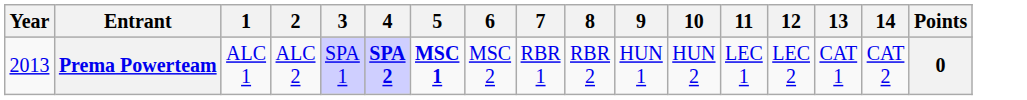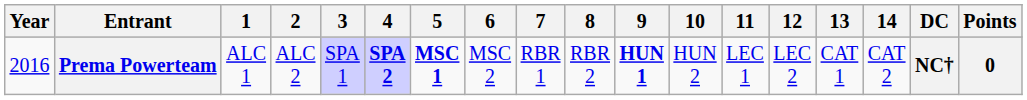+ column: DC | NC†
Prema Powerteam | Year: 2013 -> 2016
Prema Powerteam | 9: normal -> bold
